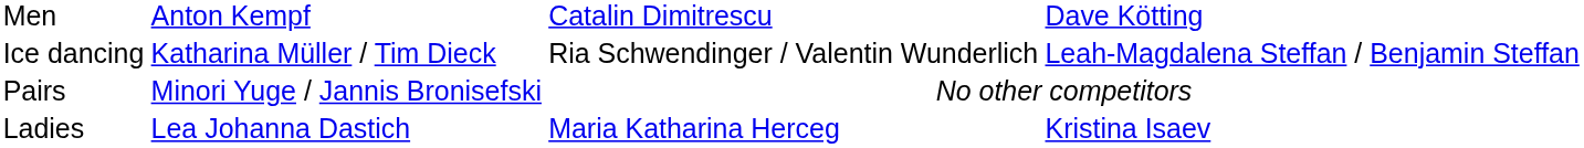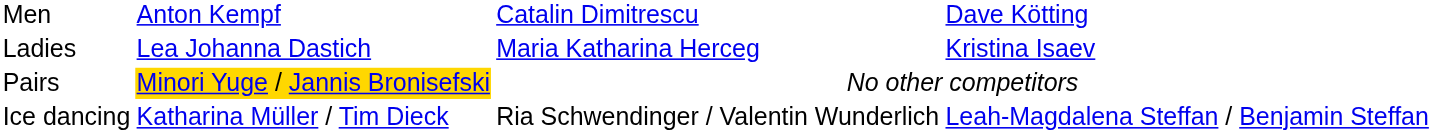rows swapped: Ladies <-> Ice dancing
Pairs | column 2: no background -> gold background
